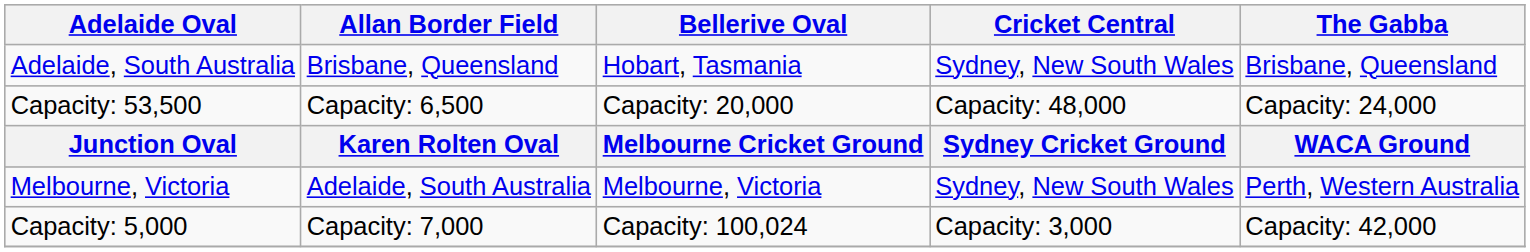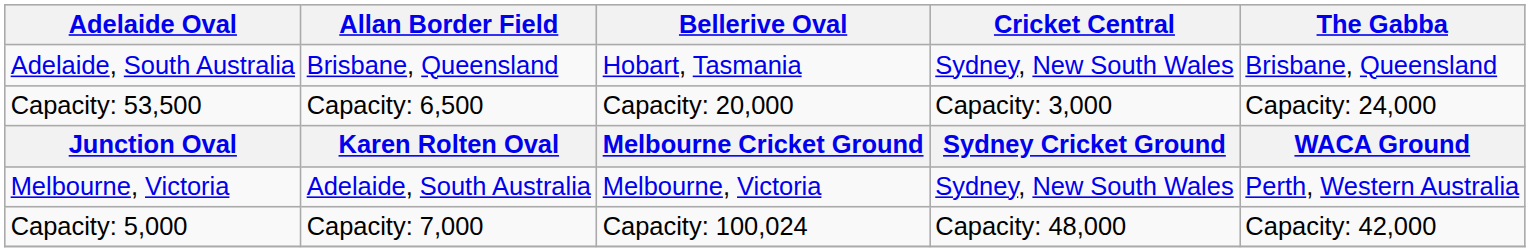Capacity: 53,500 | Cricket Central: Capacity: 48,000 -> Capacity: 3,000
Capacity: 5,000 | Cricket Central: Capacity: 3,000 -> Capacity: 48,000
